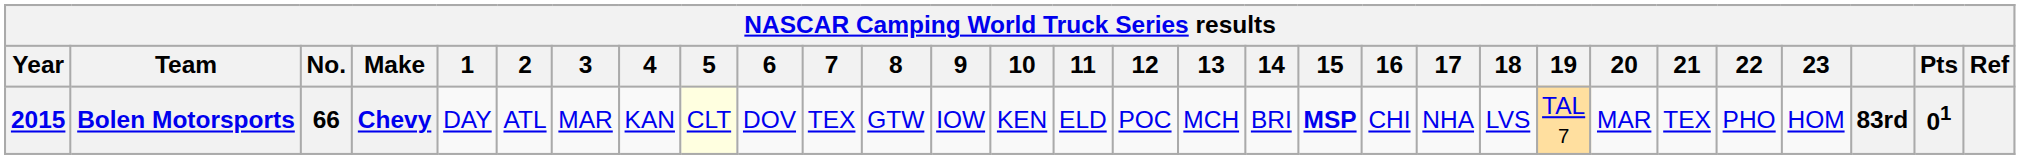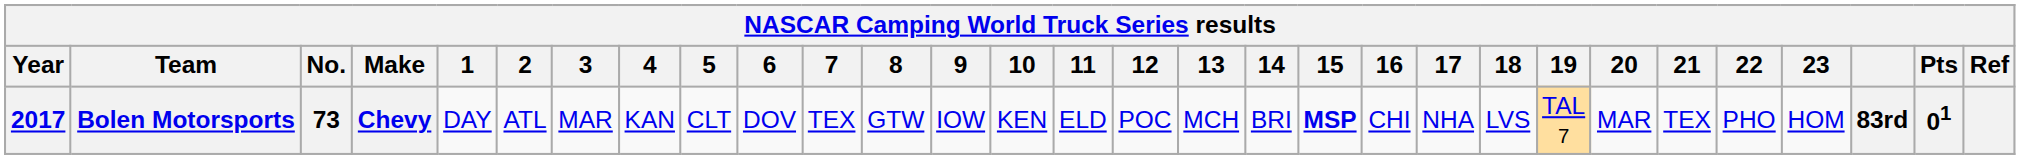Bolen Motorsports | Year: 2015 -> 2017
Bolen Motorsports | No.: 66 -> 73
Bolen Motorsports | 5: lightyellow background -> no background
